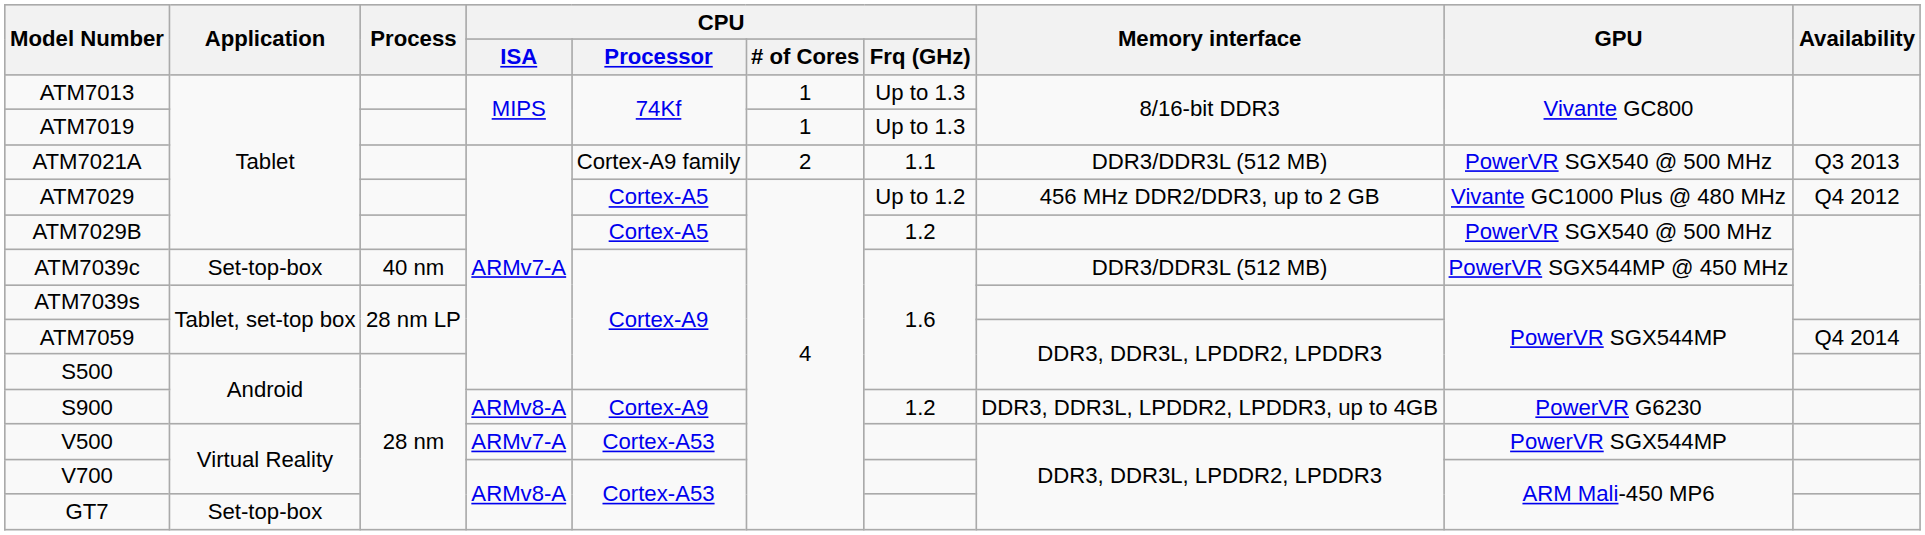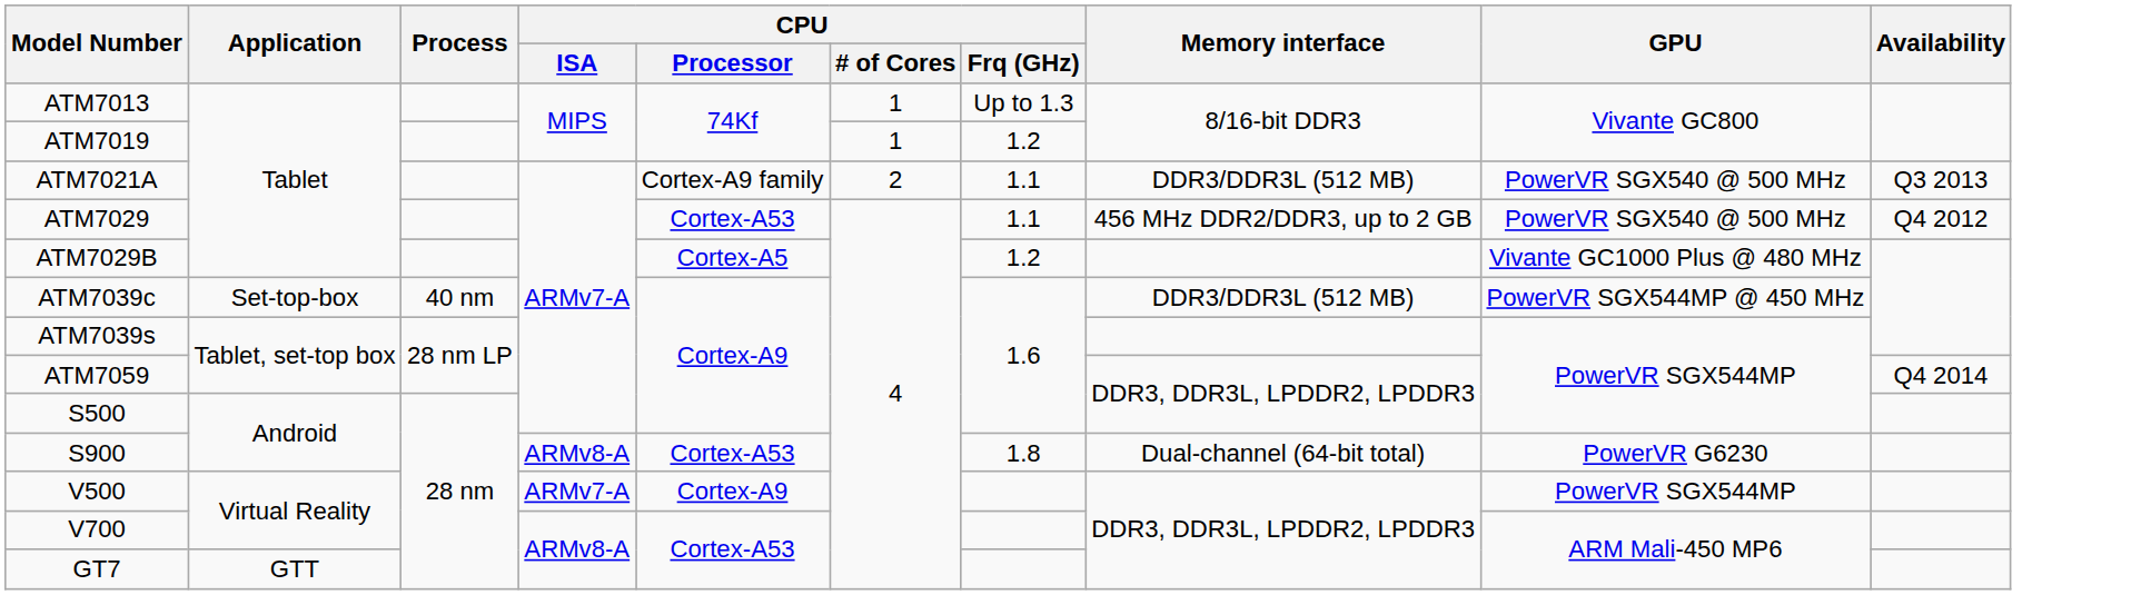ATM7019 | CPU / Frq (GHz): Up to 1.3 -> 1.2
ATM7029 | CPU / Processor: Cortex-A5 -> Cortex-A53
ATM7029 | CPU / Frq (GHz): Up to 1.2 -> 1.1
ATM7029 | GPU: Vivante GC1000 Plus @ 480 MHz -> PowerVR SGX540 @ 500 MHz
ATM7029B | GPU: PowerVR SGX540 @ 500 MHz -> Vivante GC1000 Plus @ 480 MHz
S900 | CPU / Processor: Cortex-A9 -> Cortex-A53
S900 | CPU / Frq (GHz): 1.2 -> 1.8
S900 | Memory interface: DDR3, DDR3L, LPDDR2, LPDDR3, up to 4GB -> Dual-channel (64-bit total)
V500 | CPU / Processor: Cortex-A53 -> Cortex-A9
GT7 | Application: Set-top-box -> GTT
